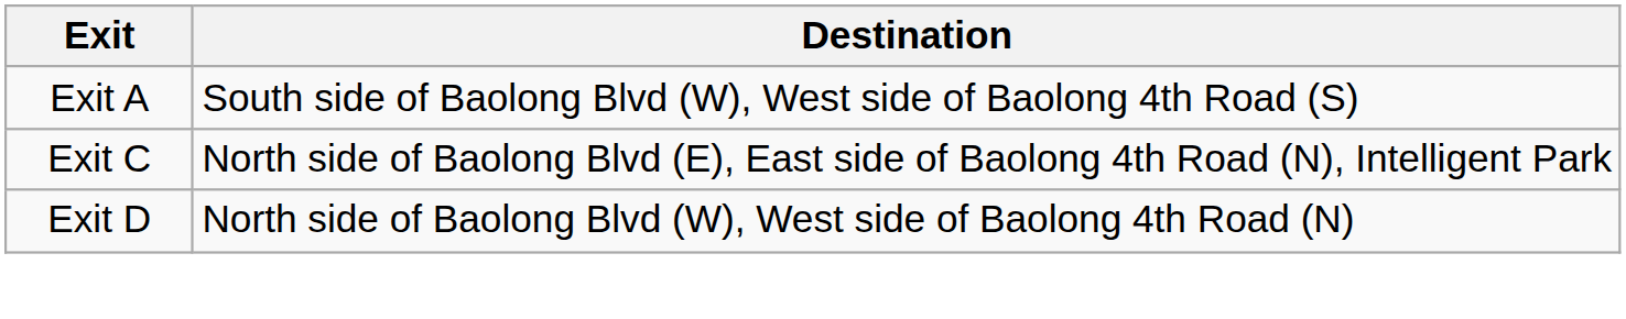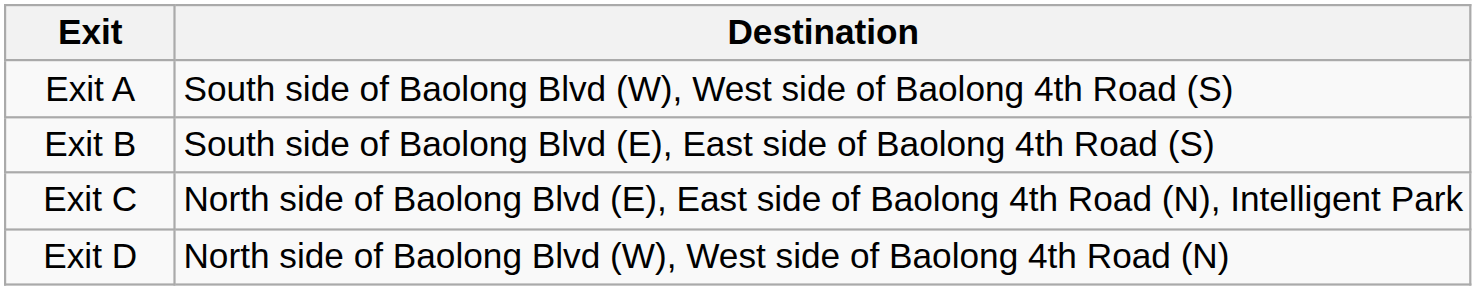+ row: Exit B | South side of Baolong Blvd (E), East side of Baolong 4th Road (S)
